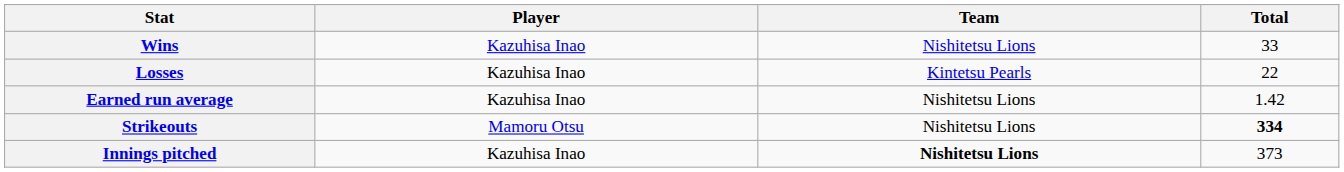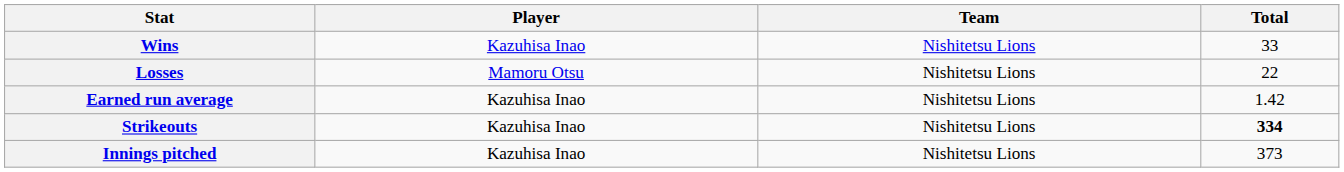Losses | Player: Kazuhisa Inao -> Mamoru Otsu
Losses | Team: Kintetsu Pearls -> Nishitetsu Lions
Strikeouts | Player: Mamoru Otsu -> Kazuhisa Inao
Innings pitched | Team: bold -> normal
